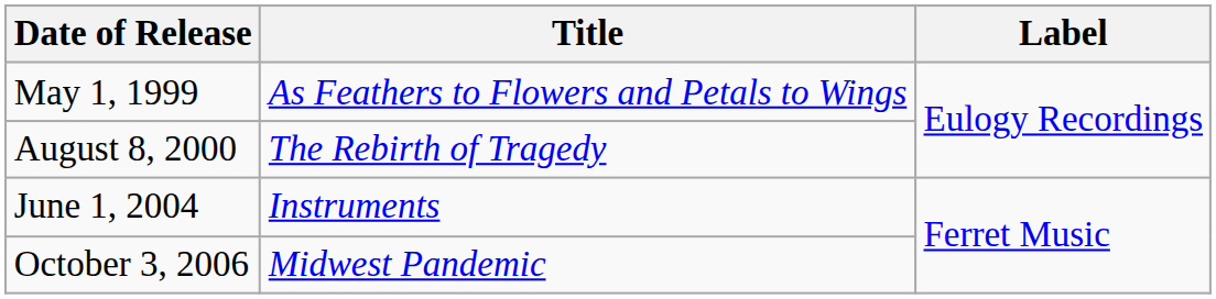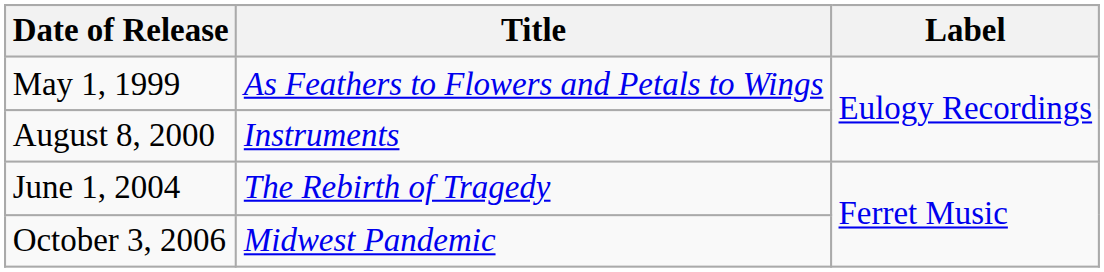August 8, 2000 | Title: The Rebirth of Tragedy -> Instruments
June 1, 2004 | Title: Instruments -> The Rebirth of Tragedy
